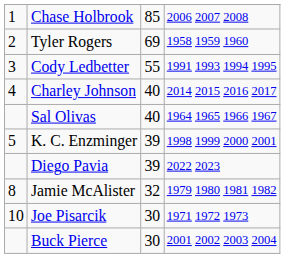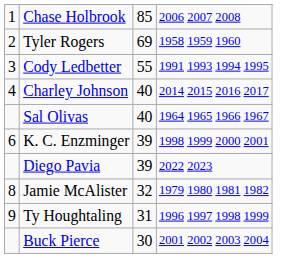K. C. Enzminger | column 1: 5 -> 6
+ row: 9 | Ty Houghtaling | 31 | 1996 1997 1998 1999
- row: 10 | Joe Pisarcik | 30 | 1971 1972 1973
